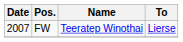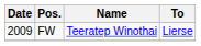FW | Date: 2007 -> 2009
